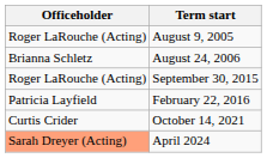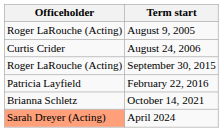August 24, 2006 | Officeholder: Brianna Schletz -> Curtis Crider
October 14, 2021 | Officeholder: Curtis Crider -> Brianna Schletz
